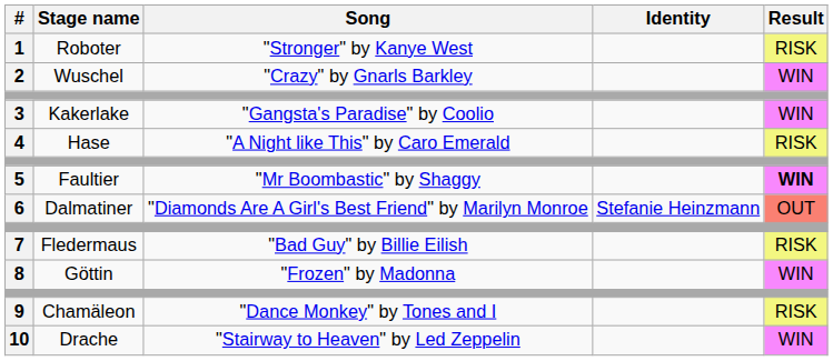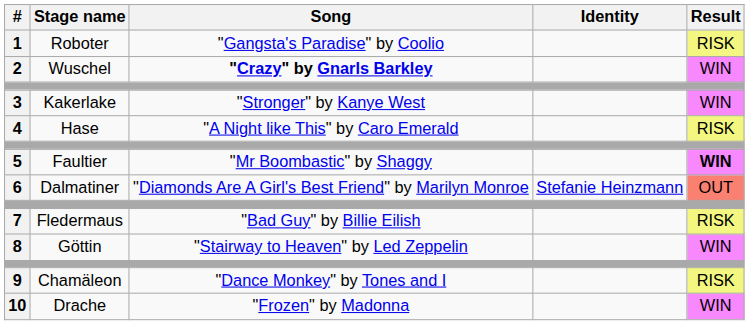1 | Song: "Stronger" by Kanye West -> "Gangsta's Paradise" by Coolio
2 | Song: normal -> bold
3 | Song: "Gangsta's Paradise" by Coolio -> "Stronger" by Kanye West
8 | Song: "Frozen" by Madonna -> "Stairway to Heaven" by Led Zeppelin
10 | Song: "Stairway to Heaven" by Led Zeppelin -> "Frozen" by Madonna
